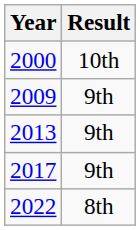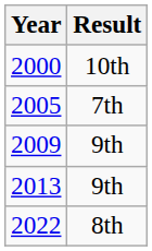+ row: 2005 | 7th
- row: 2017 | 9th
